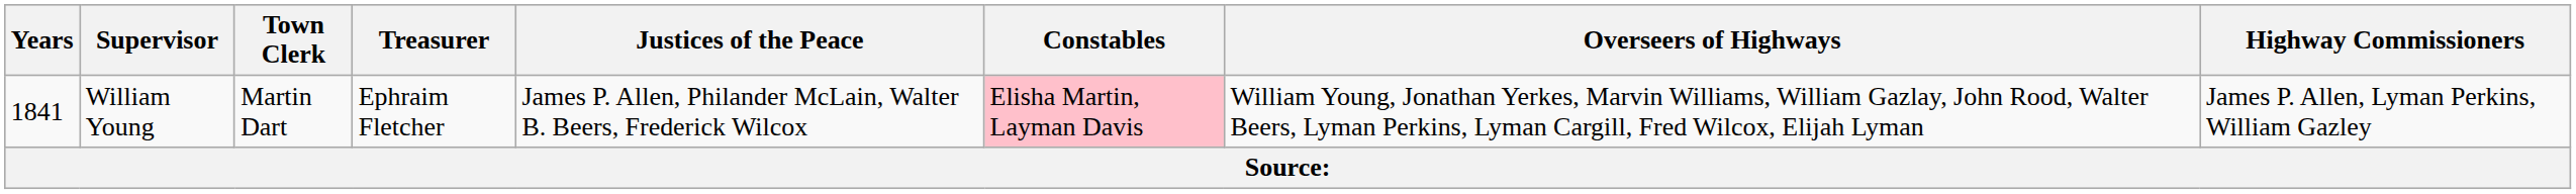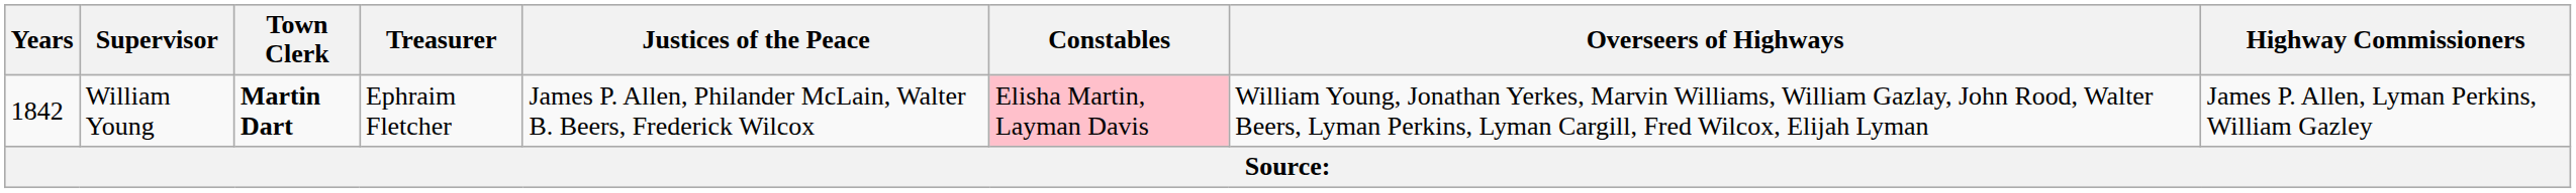William Young | Years: 1841 -> 1842
William Young | Town Clerk: normal -> bold
